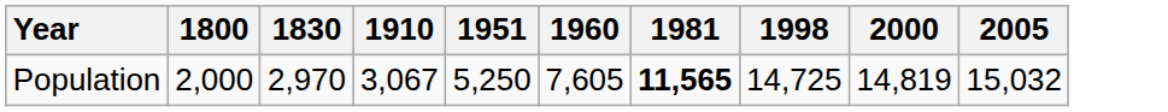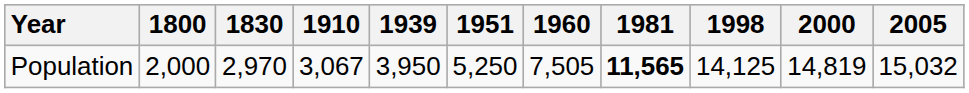+ column: 1939 | 3,950
Population | 1960: 7,605 -> 7,505
Population | 1998: 14,725 -> 14,125
